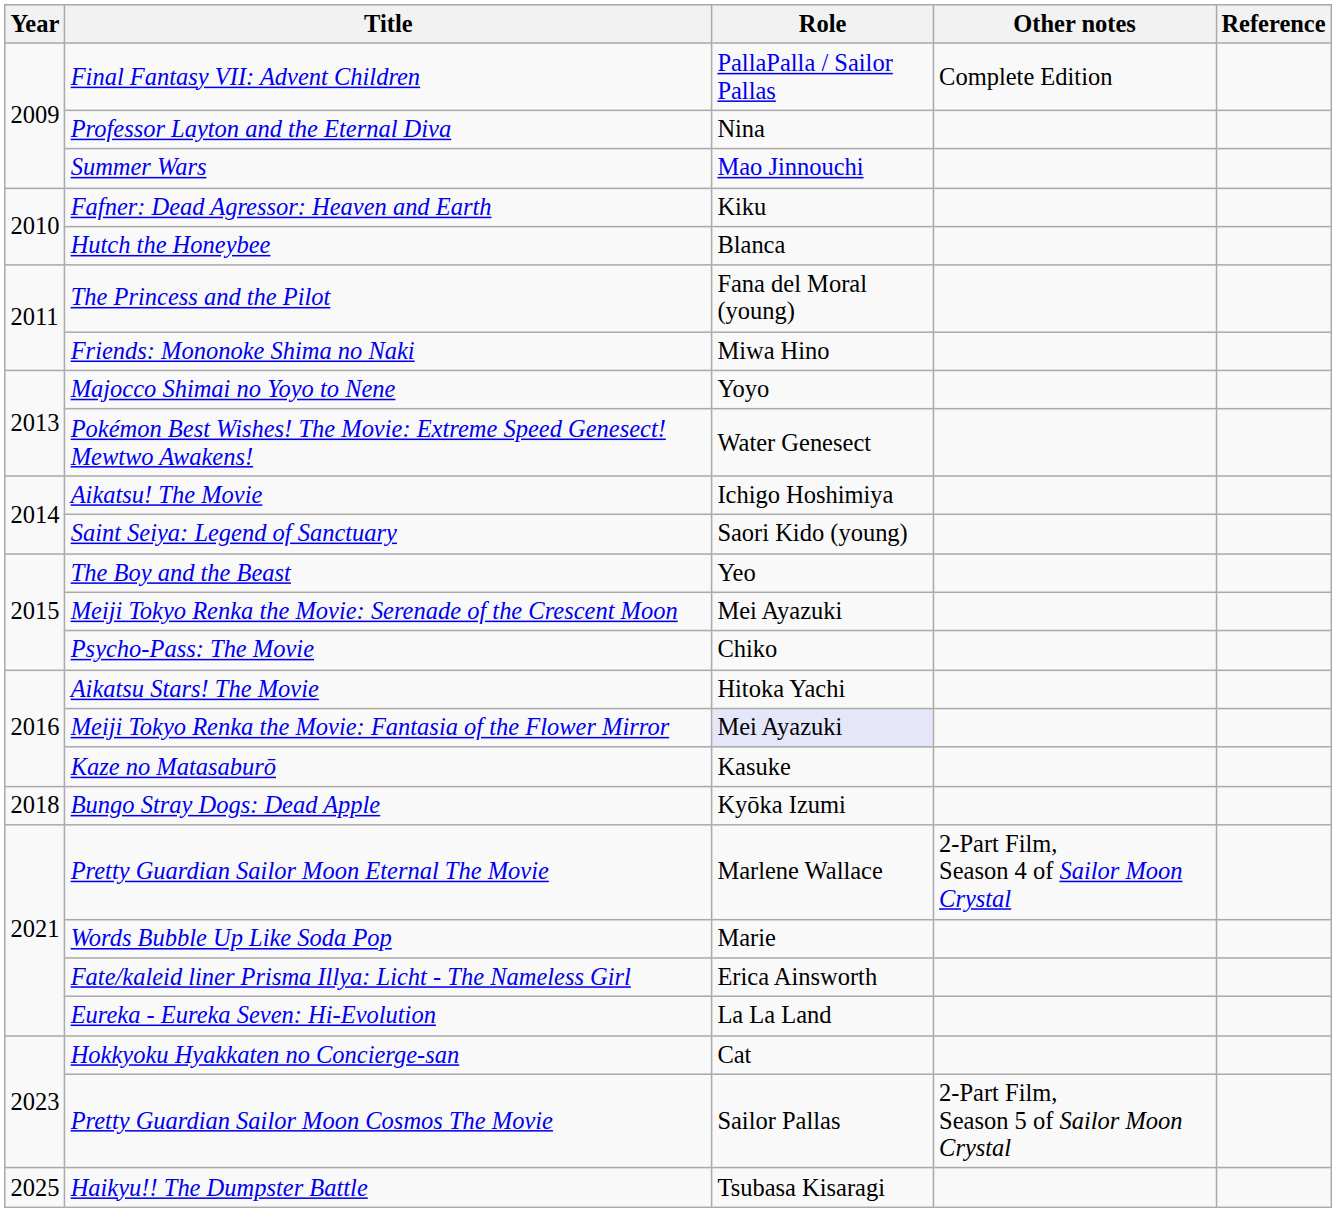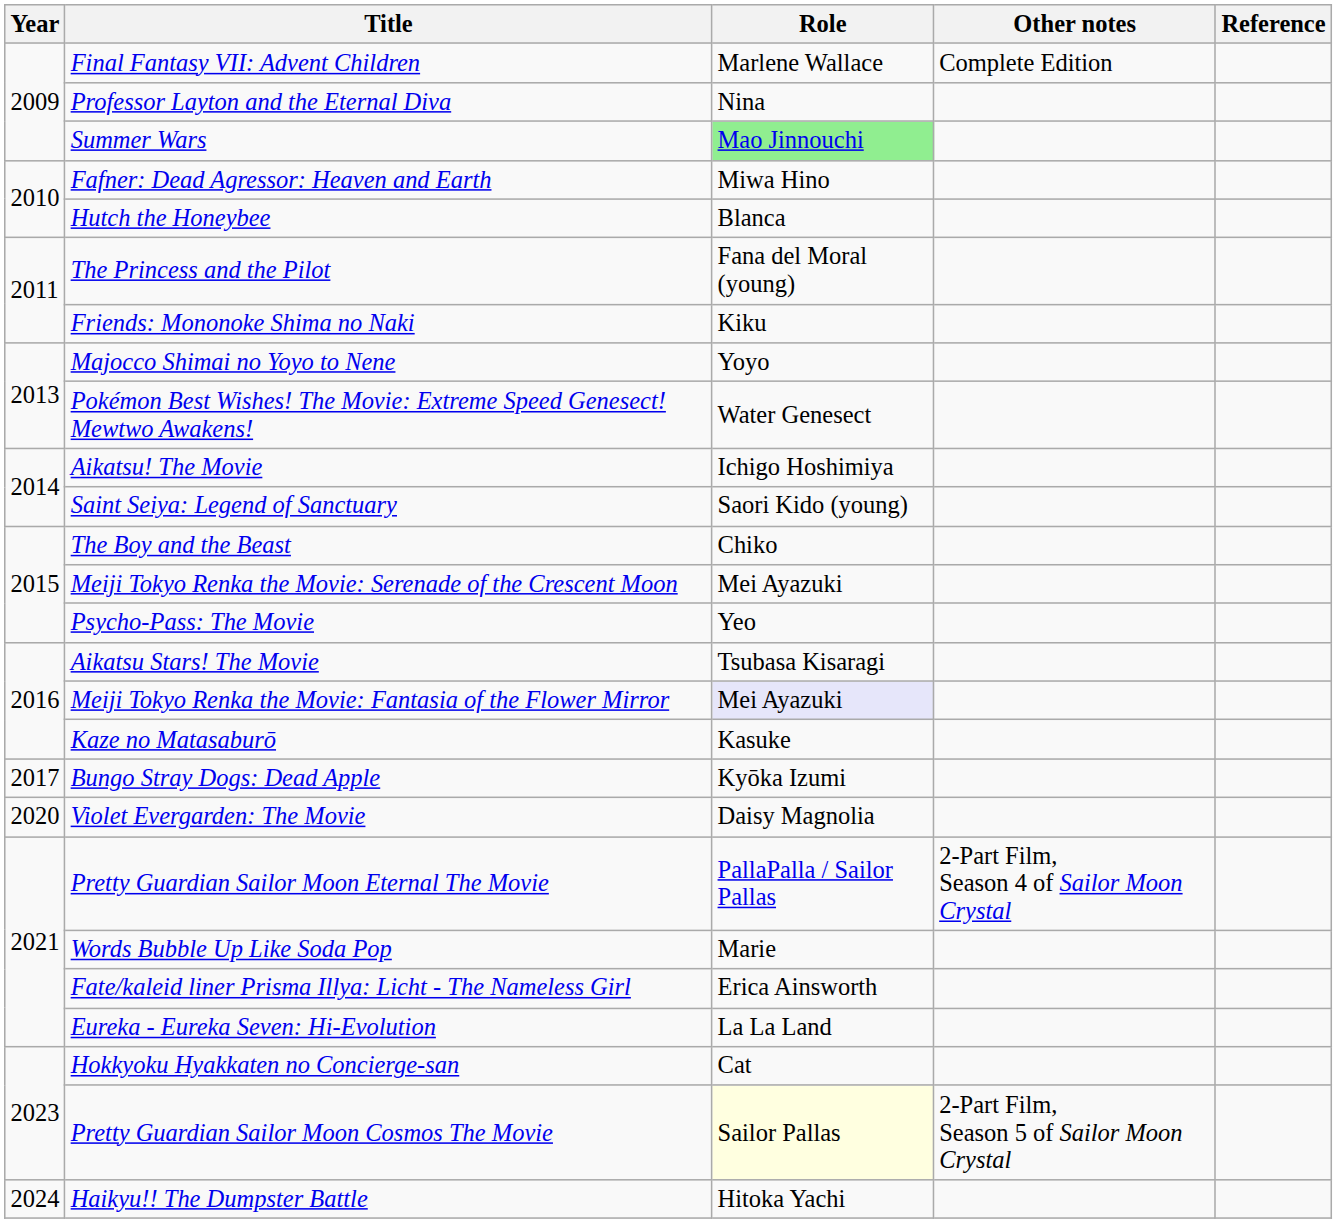Final Fantasy VII: Advent Children | Role: PallaPalla / Sailor Pallas -> Marlene Wallace
Summer Wars | Role: no background -> lightgreen background
Fafner: Dead Agressor: Heaven and Earth | Role: Kiku -> Miwa Hino
Friends: Mononoke Shima no Naki | Role: Miwa Hino -> Kiku
The Boy and the Beast | Role: Yeo -> Chiko
Psycho-Pass: The Movie | Role: Chiko -> Yeo
Aikatsu Stars! The Movie | Role: Hitoka Yachi -> Tsubasa Kisaragi
Bungo Stray Dogs: Dead Apple | Year: 2018 -> 2017
+ row: 2020 | Violet Evergarden: The Movie | Daisy Magnolia
Pretty Guardian Sailor Moon Eternal The Movie | Role: Marlene Wallace -> PallaPalla / Sailor Pallas
Pretty Guardian Sailor Moon Cosmos The Movie | Role: no background -> lightyellow background
Haikyu!! The Dumpster Battle | Year: 2025 -> 2024
Haikyu!! The Dumpster Battle | Role: Tsubasa Kisaragi -> Hitoka Yachi
